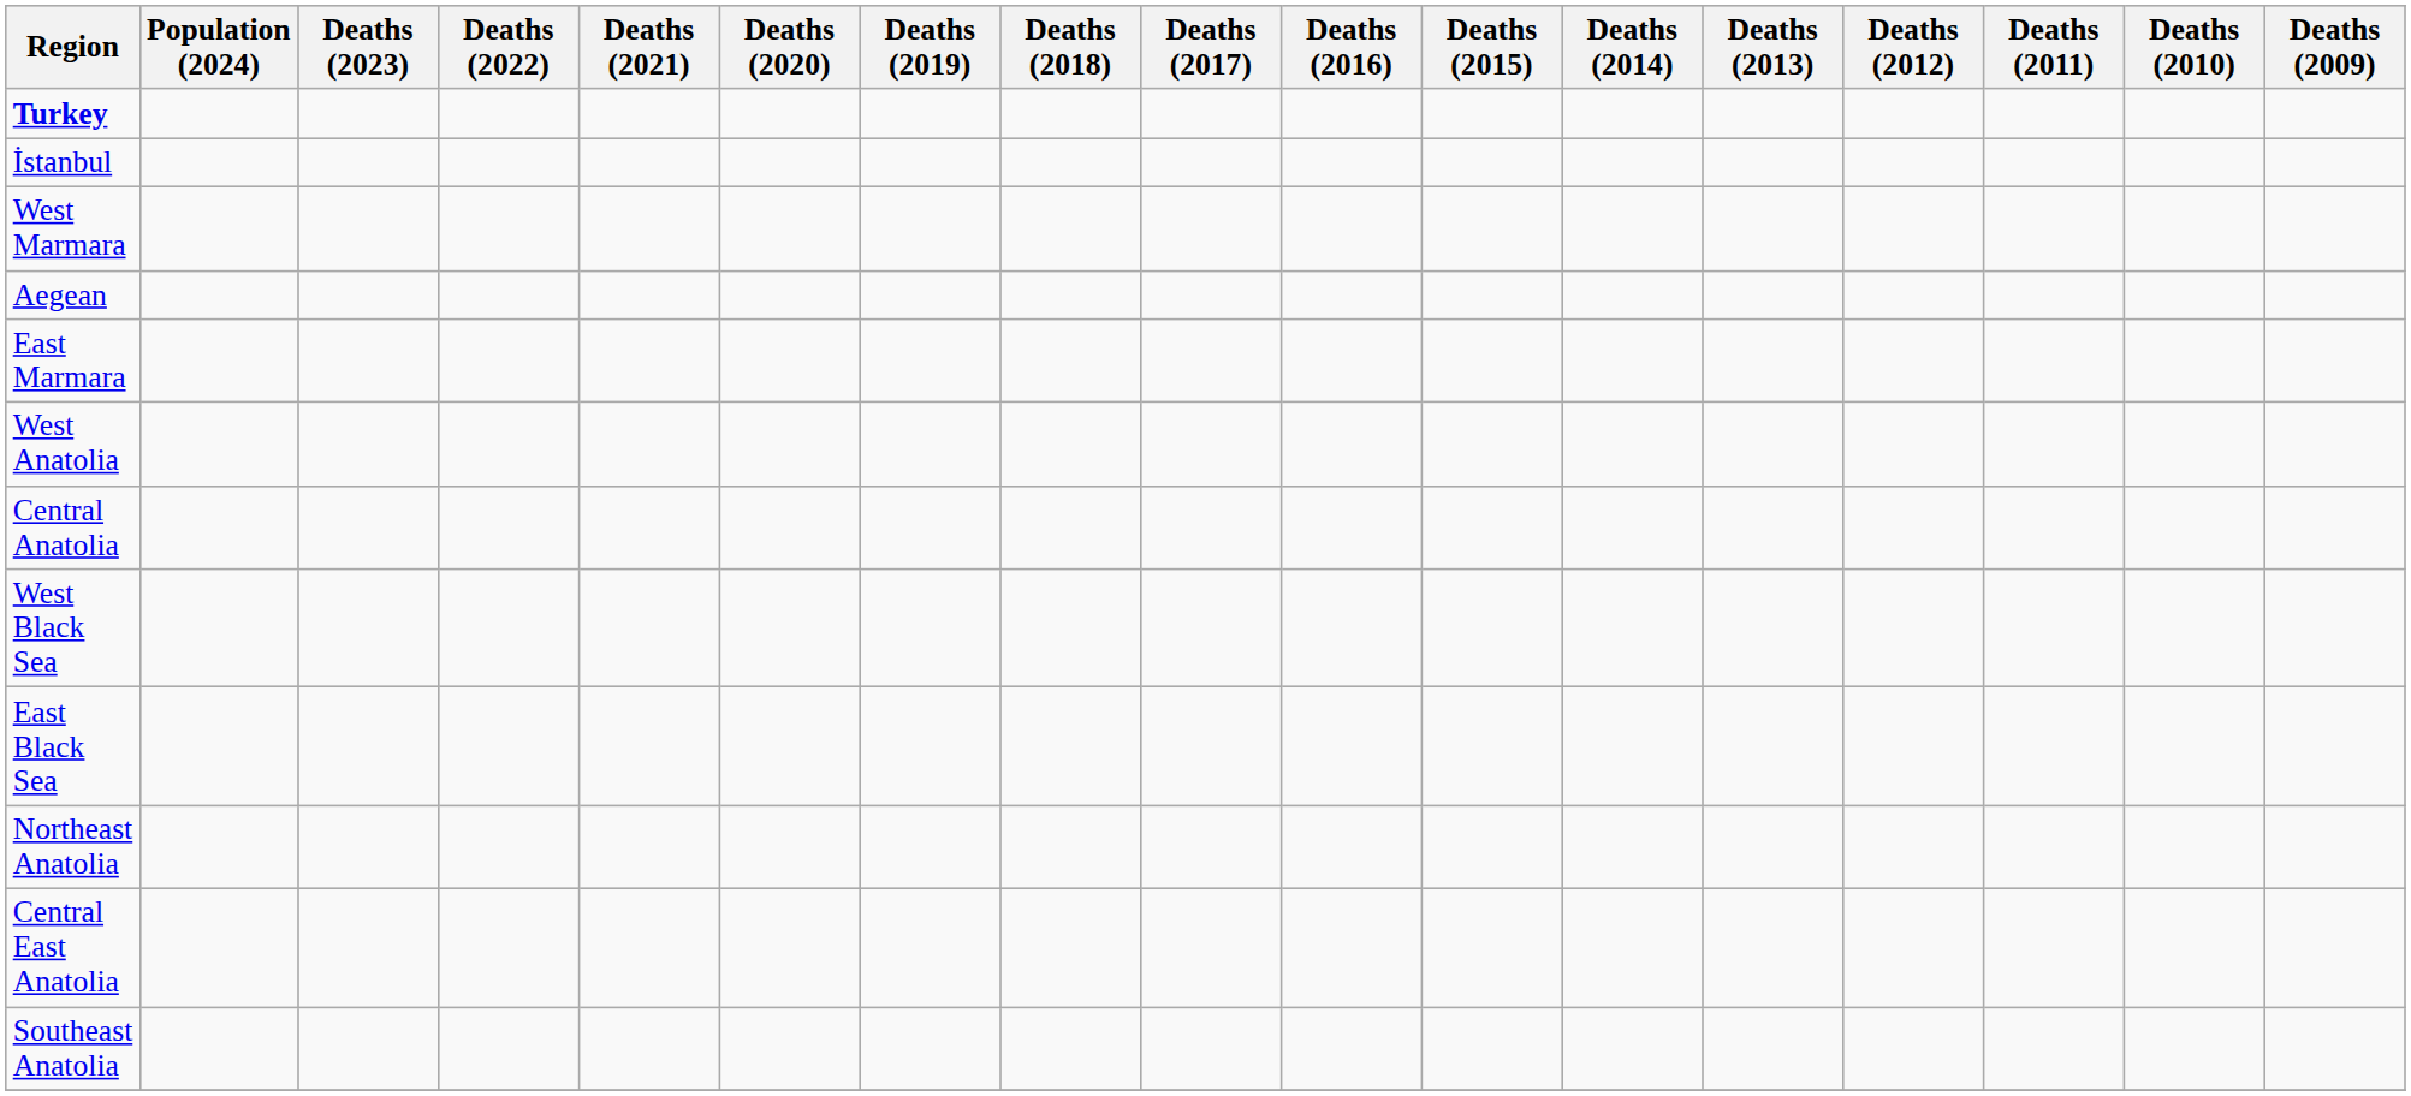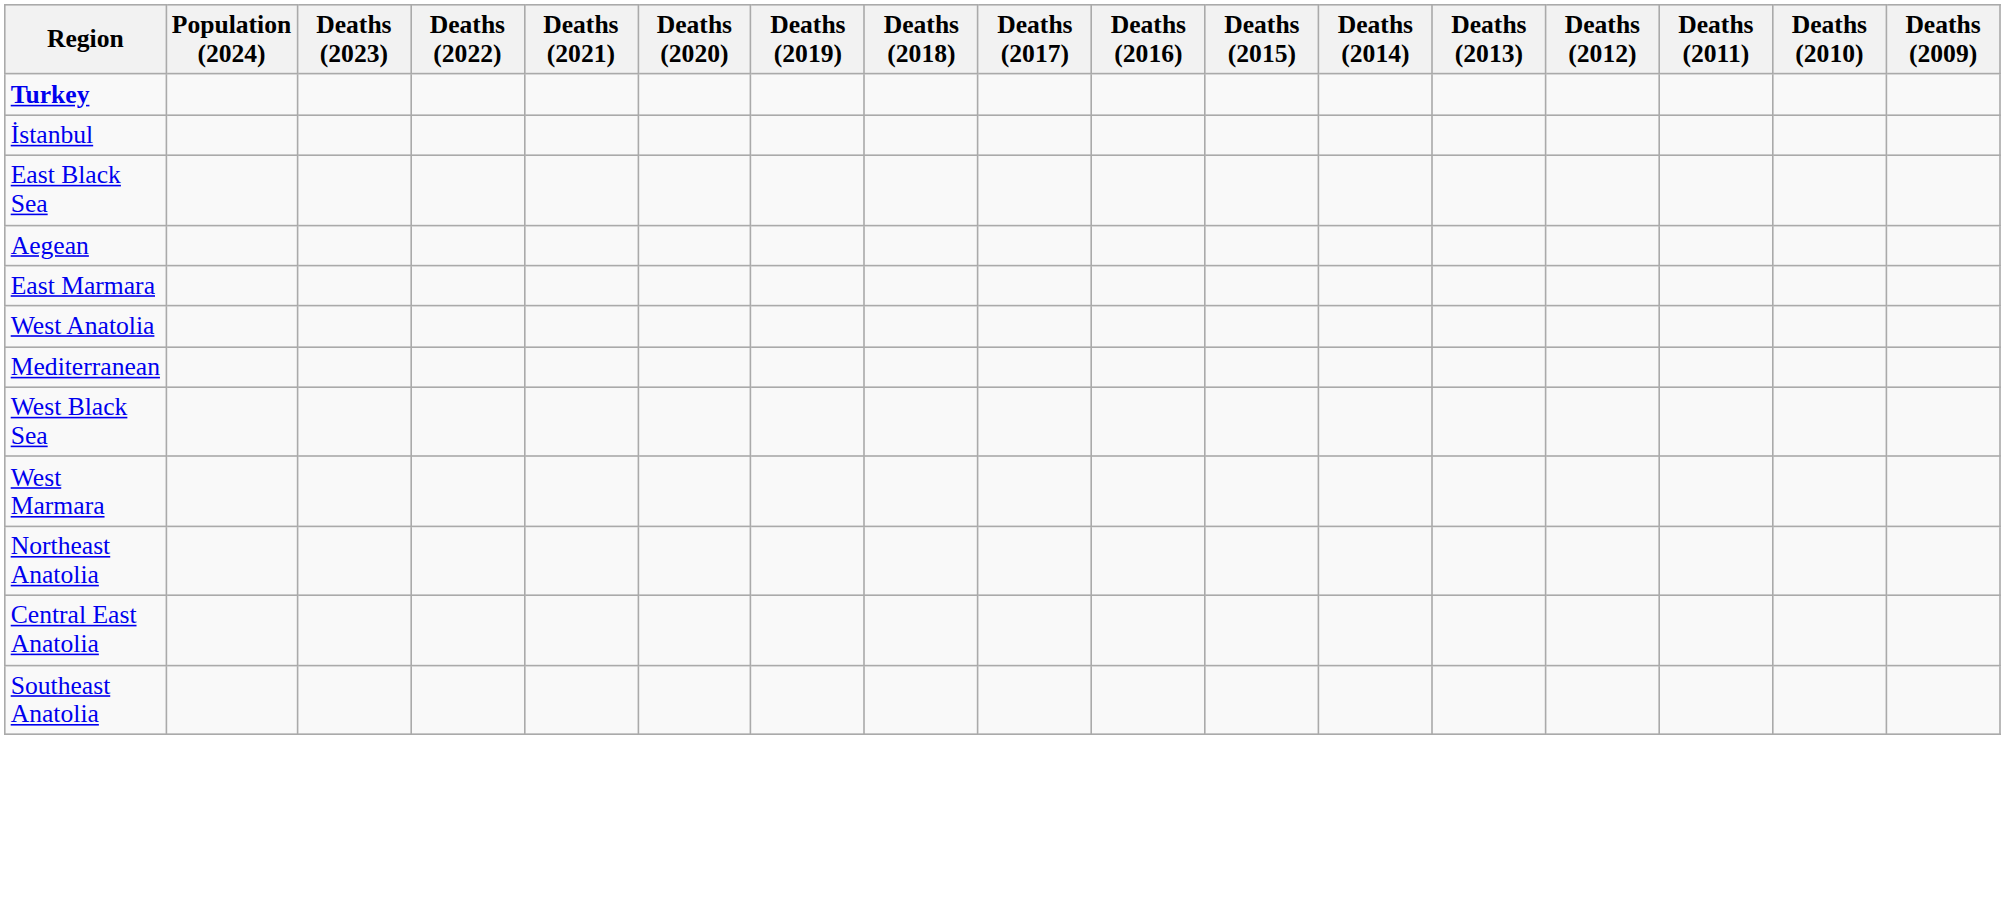rows swapped: West Marmara <-> East Black Sea
+ row: Mediterranean
- row: Central Anatolia
